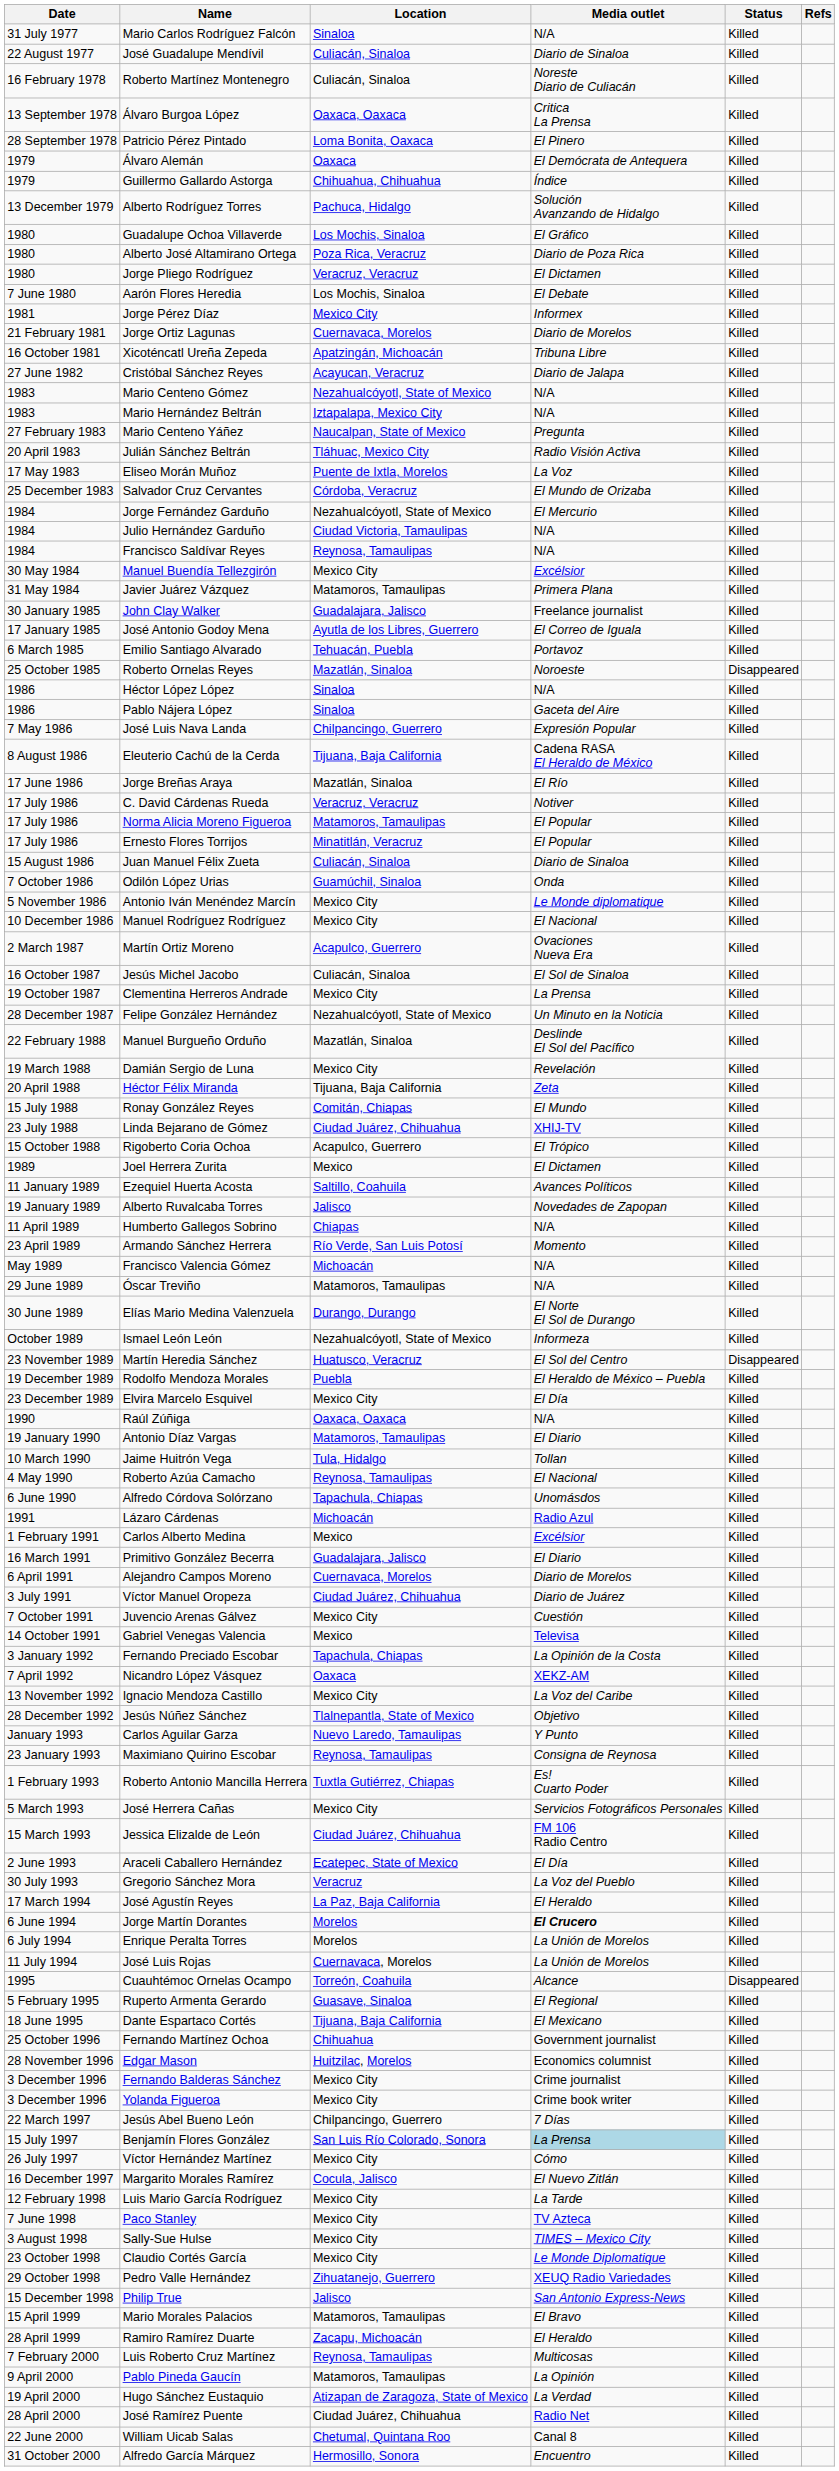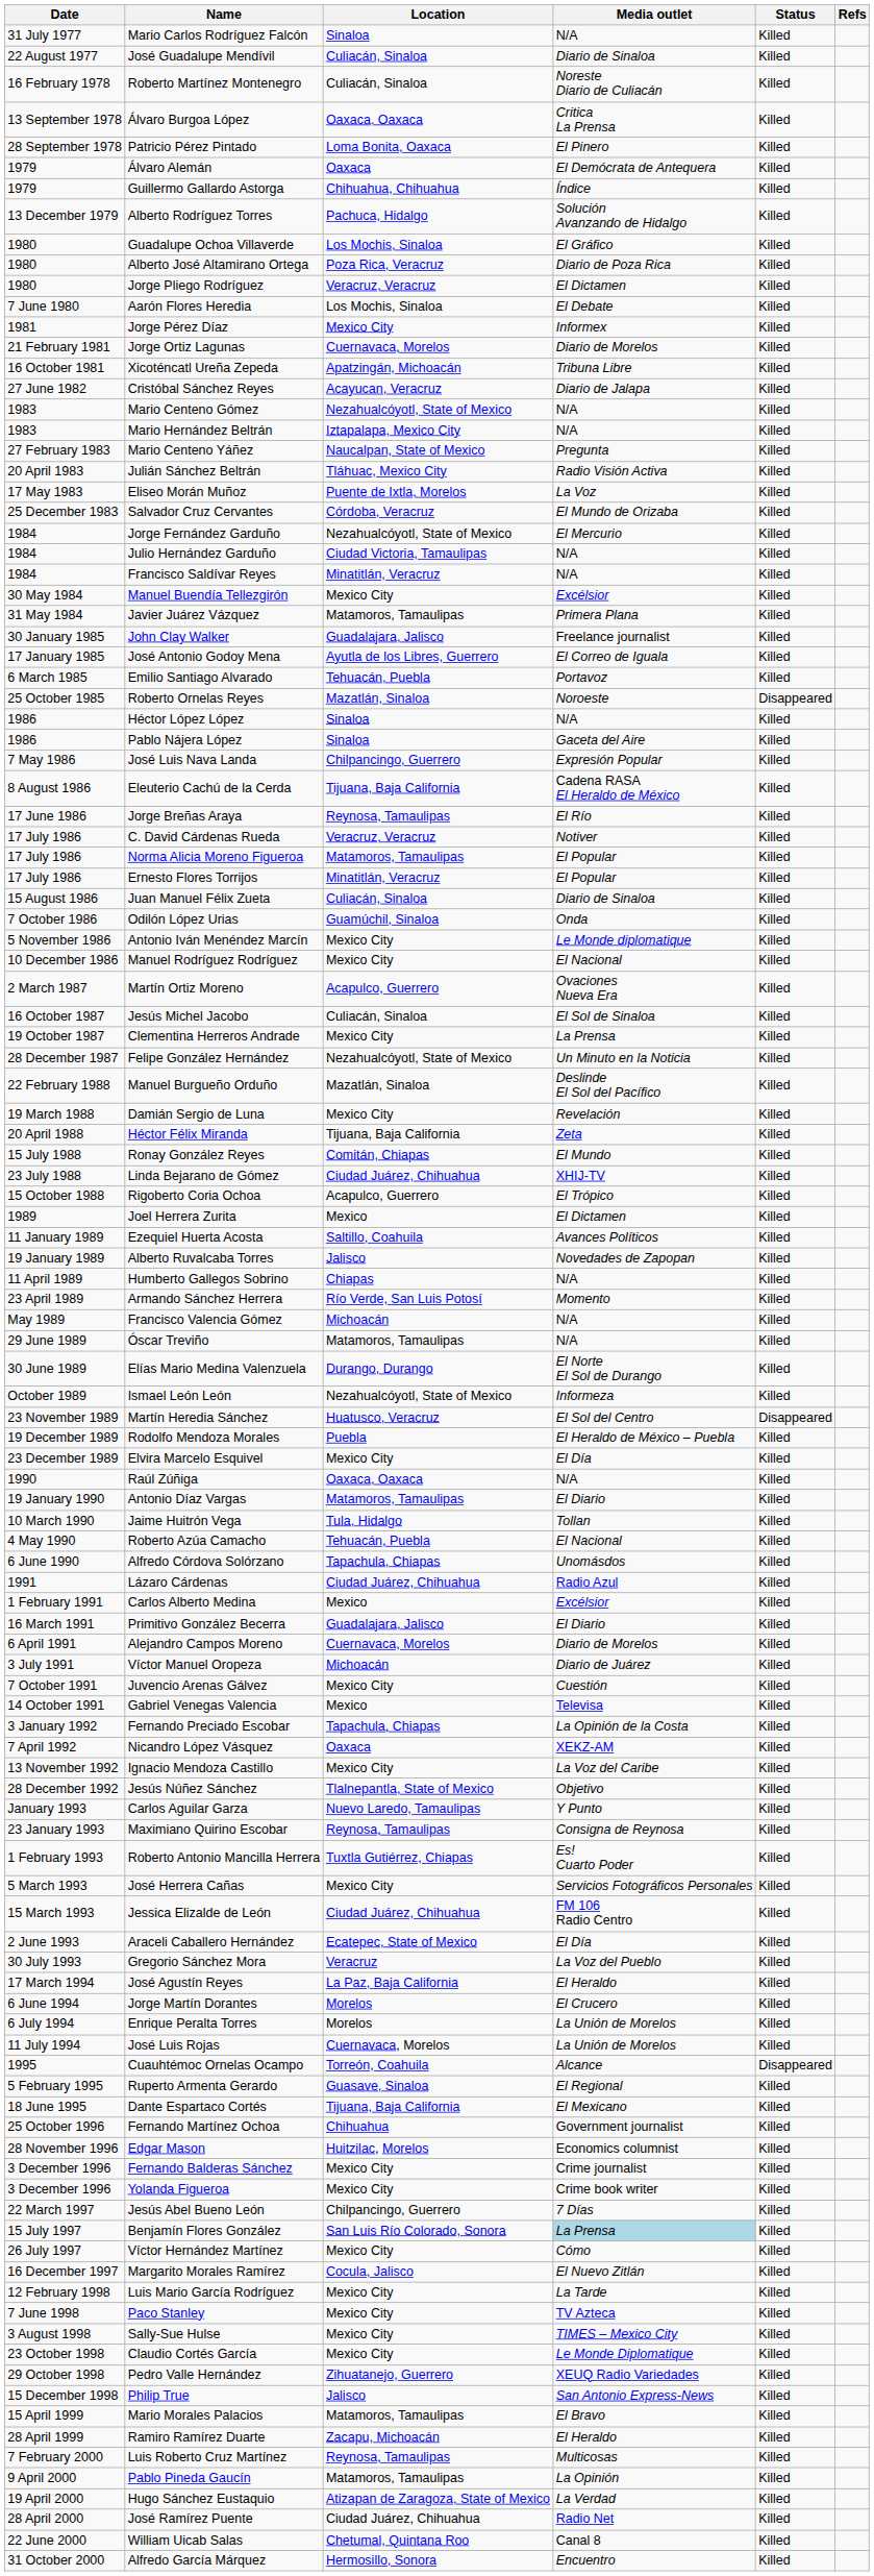Francisco Saldívar Reyes | Location: Reynosa, Tamaulipas -> Minatitlán, Veracruz
Jorge Breñas Araya | Location: Mazatlán, Sinaloa -> Reynosa, Tamaulipas
Roberto Azúa Camacho | Location: Reynosa, Tamaulipas -> Tehuacán, Puebla
Lázaro Cárdenas | Location: Michoacán -> Ciudad Juárez, Chihuahua
Víctor Manuel Oropeza | Location: Ciudad Juárez, Chihuahua -> Michoacán
Jorge Martín Dorantes | Media outlet: bold -> normal
